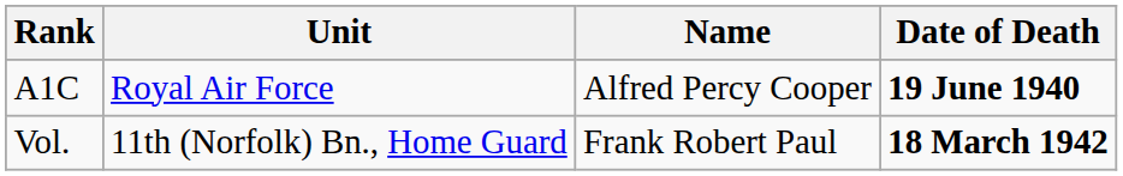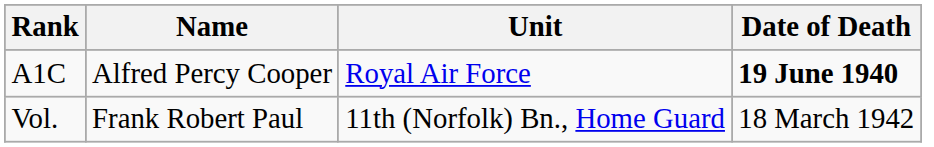columns swapped: Name <-> Unit
Vol. | Date of Death: bold -> normal
